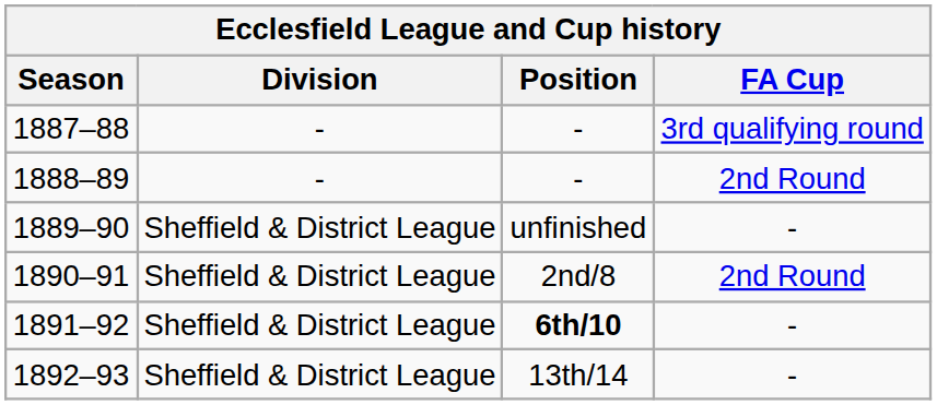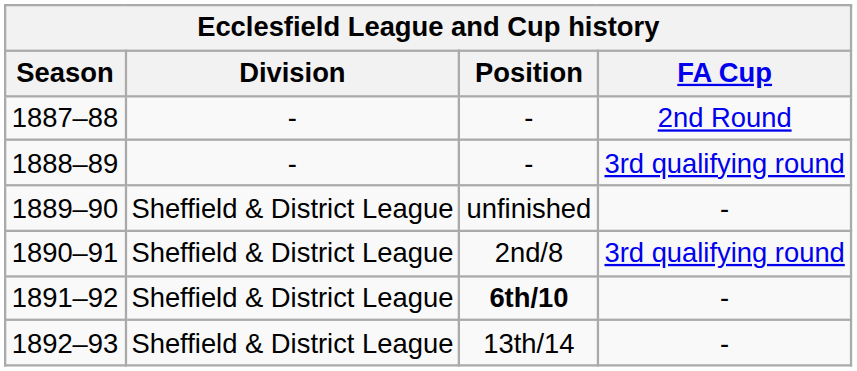1887–88 | FA Cup: 3rd qualifying round -> 2nd Round
1888–89 | FA Cup: 2nd Round -> 3rd qualifying round
1890–91 | FA Cup: 2nd Round -> 3rd qualifying round
